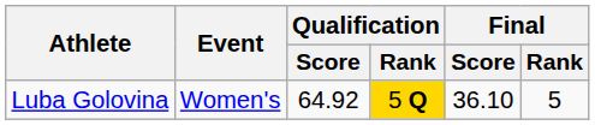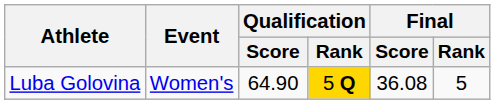Luba Golovina | Qualification / Score: 64.92 -> 64.90
Luba Golovina | Final / Score: 36.10 -> 36.08
